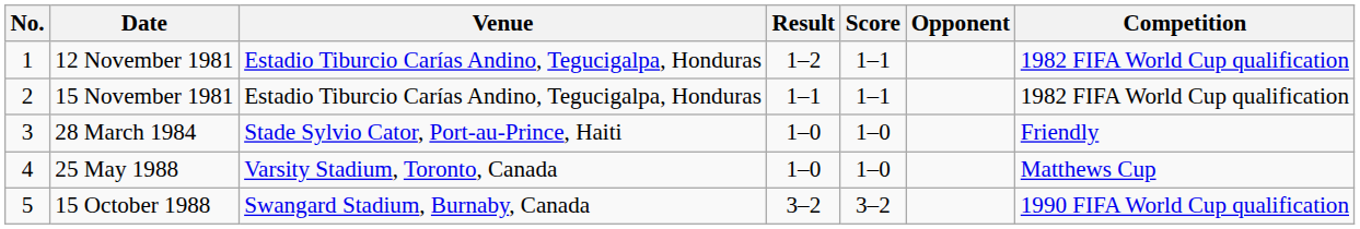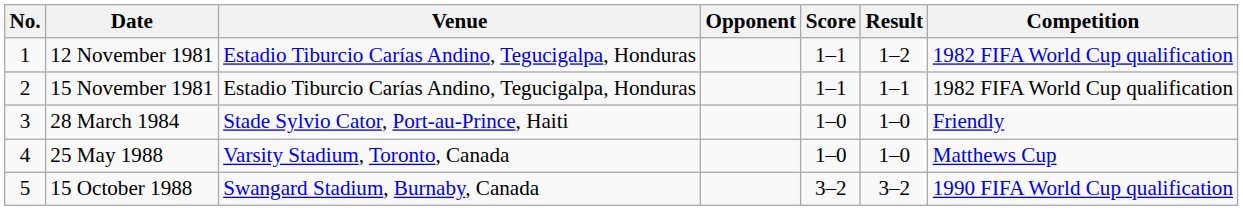columns swapped: Opponent <-> Result
